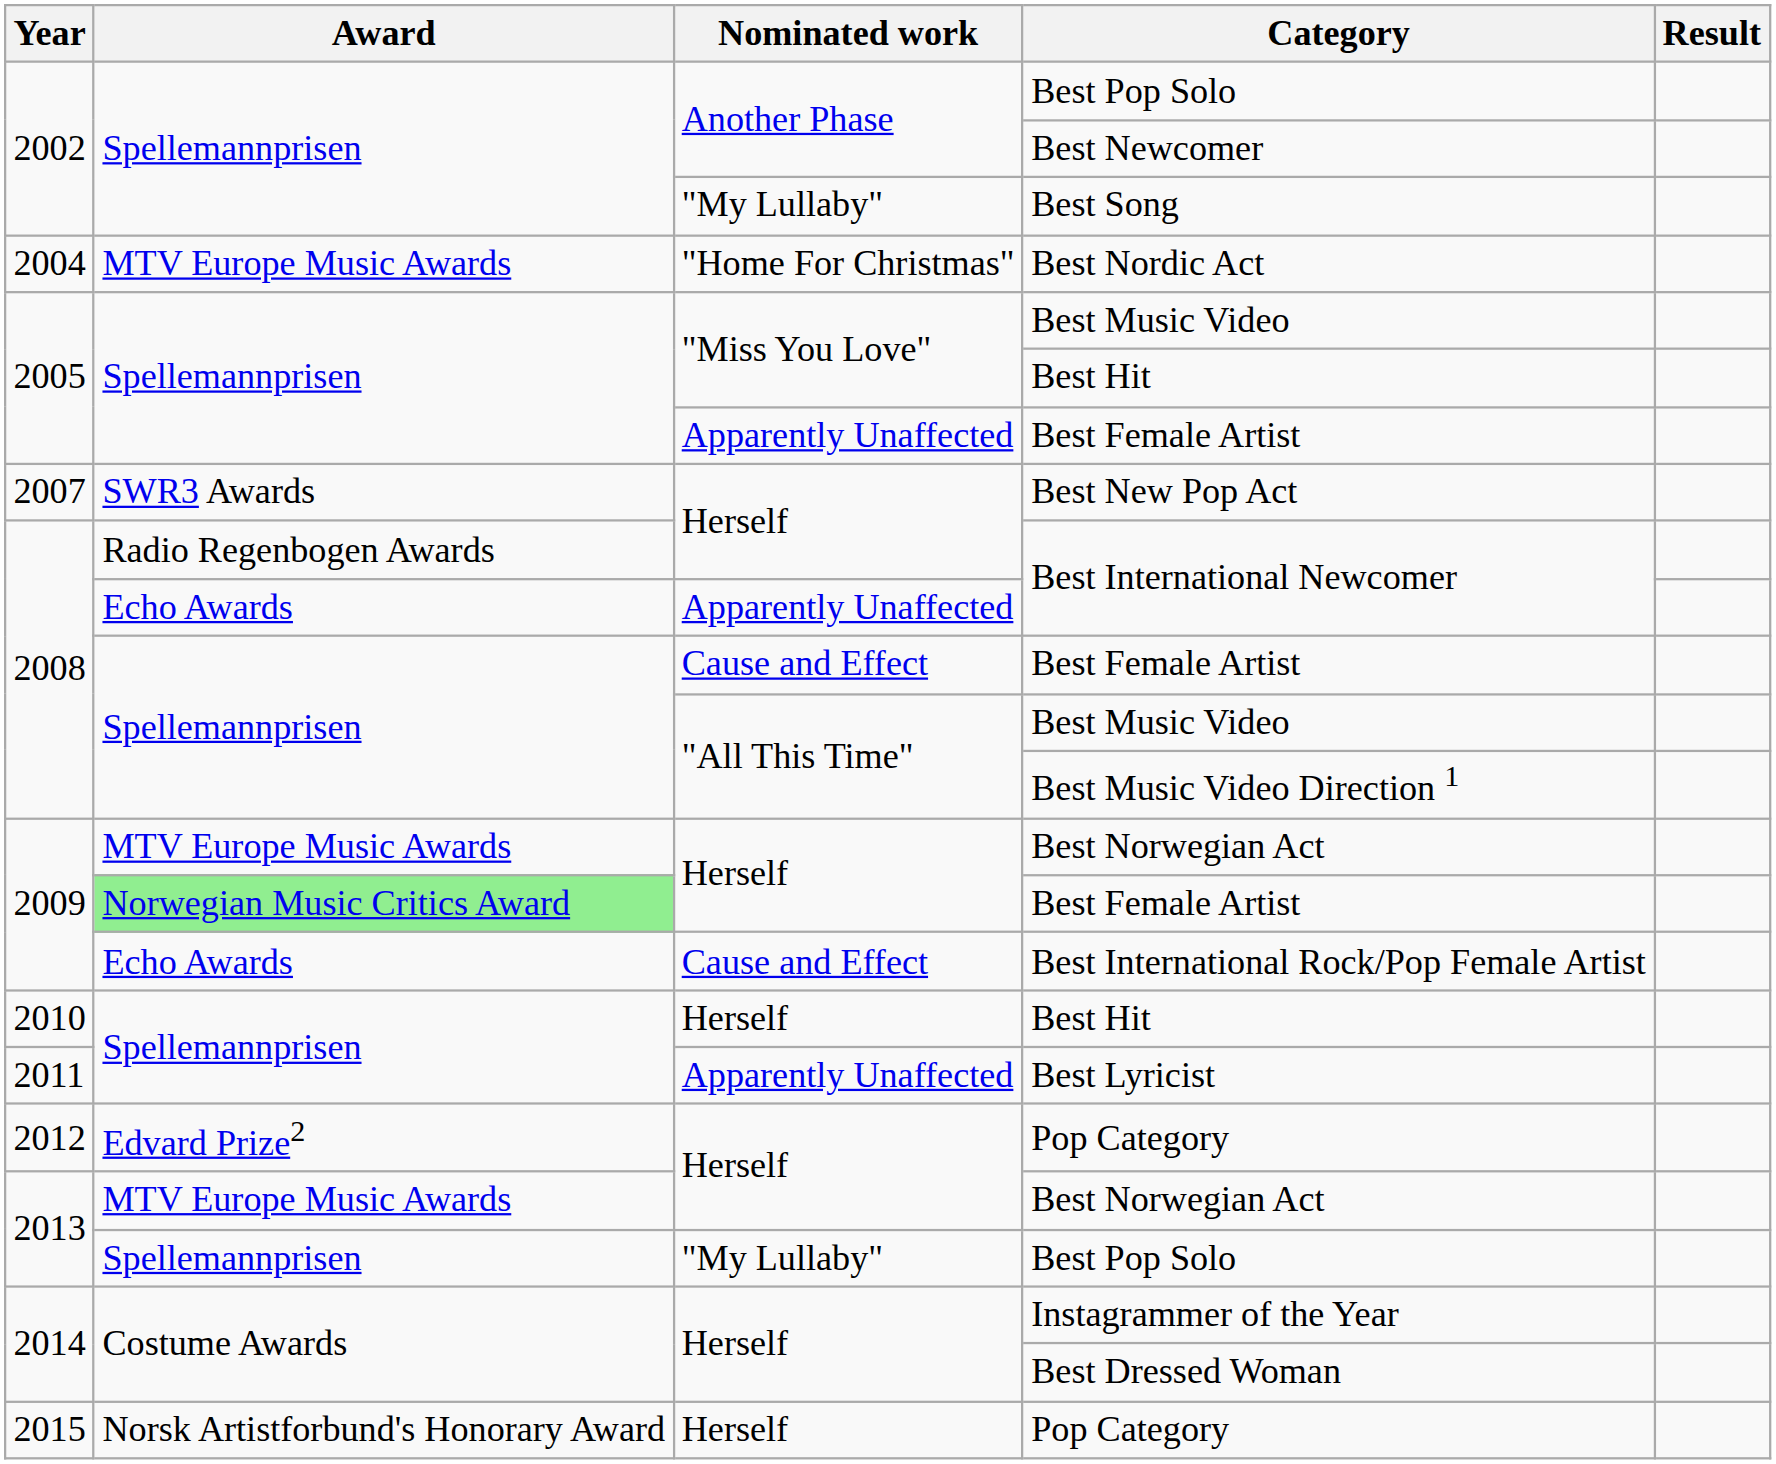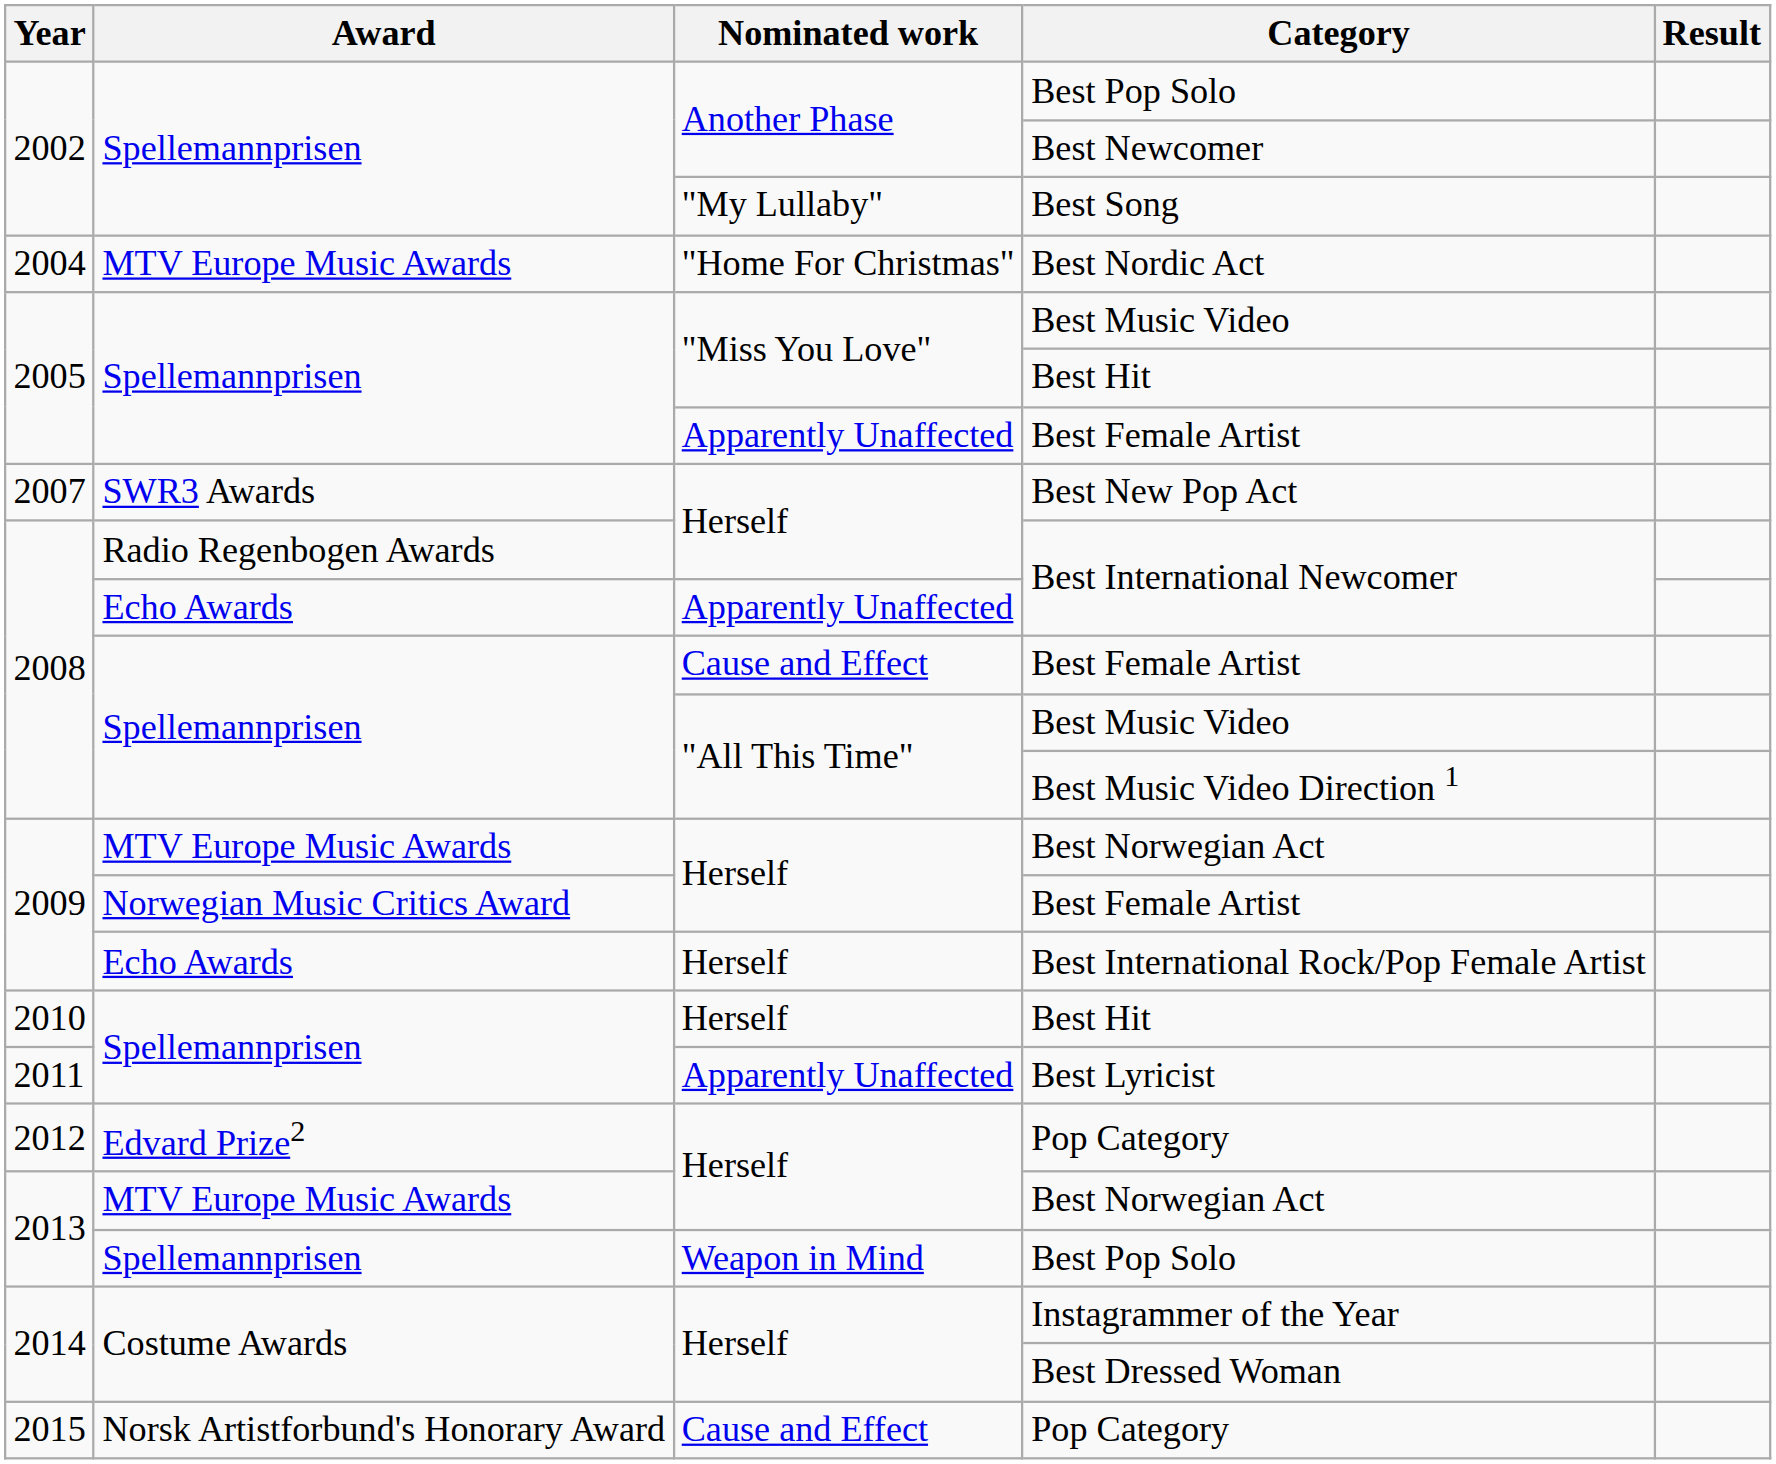2009 / Best Female Artist | Award: lightgreen background -> no background
Best International Rock/Pop Female Artist | Nominated work: Cause and Effect -> Herself
2013 / Best Pop Solo | Nominated work: "My Lullaby" -> Weapon in Mind
2015 / Pop Category | Nominated work: Herself -> Cause and Effect
